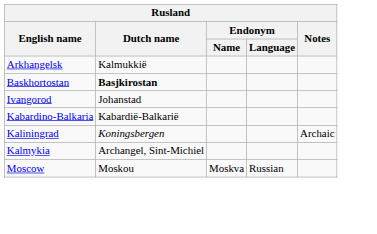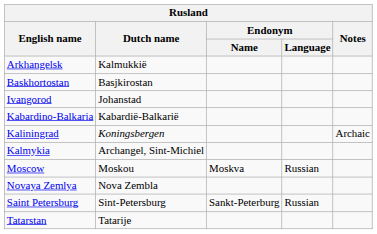Baskhortostan | Dutch name: bold -> normal
+ row: Novaya Zemlya | Nova Zembla
+ row: Saint Petersburg | Sint-Petersburg | Sankt-Peterburg | Russian
+ row: Tatarstan | Tatarije
